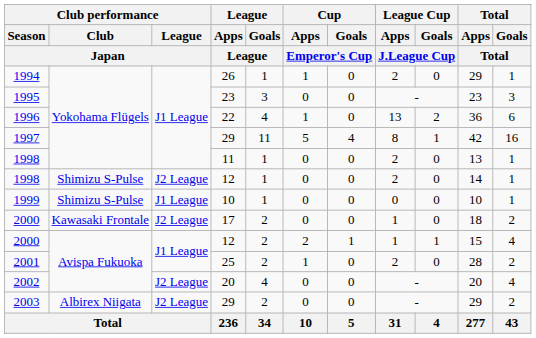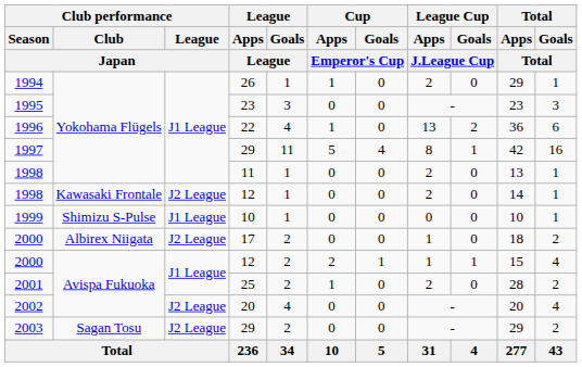1998 / 12 | Club performance / Club / Japan: Shimizu S-Pulse -> Kawasaki Frontale
2000 / 17 | Club performance / Club / Japan: Kawasaki Frontale -> Albirex Niigata
2003 | Club performance / Club / Japan: Albirex Niigata -> Sagan Tosu
